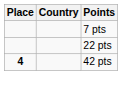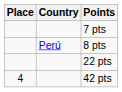+ row: Perú | 8 pts
42 pts | Place: bold -> normal
